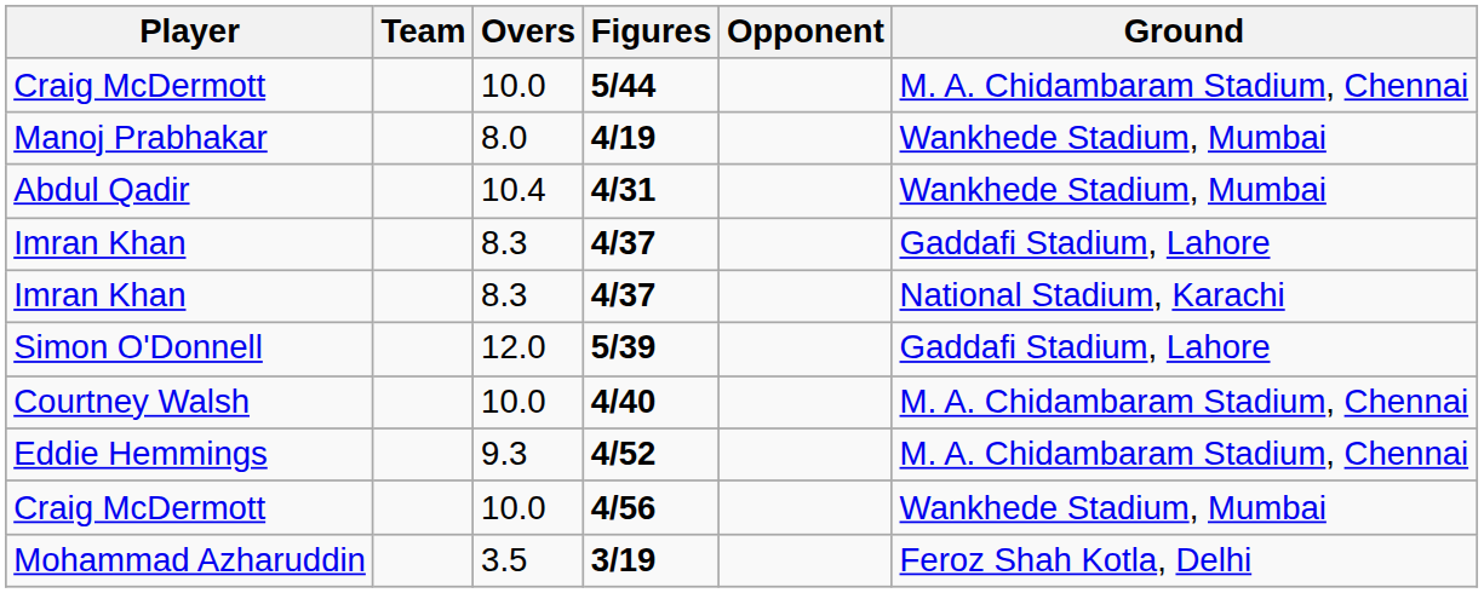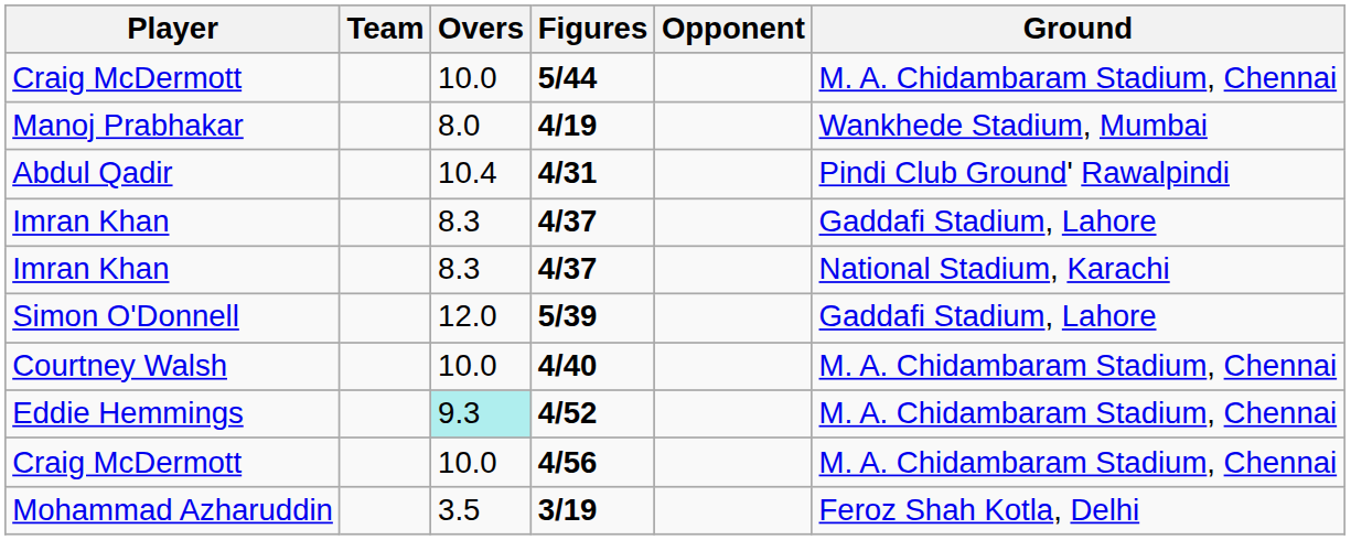4/31 | Ground: Wankhede Stadium, Mumbai -> Pindi Club Ground' Rawalpindi
4/52 | Overs: no background -> paleturquoise background
4/56 | Ground: Wankhede Stadium, Mumbai -> M. A. Chidambaram Stadium, Chennai
